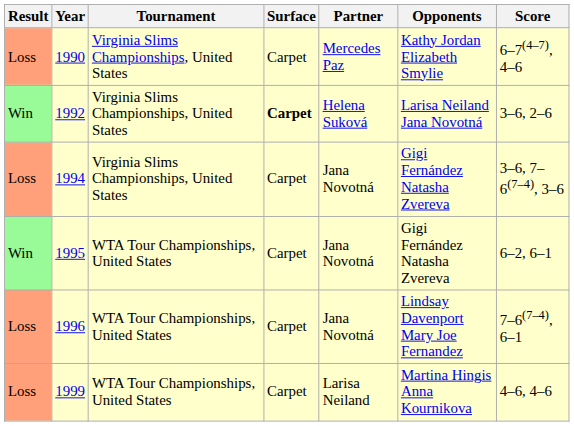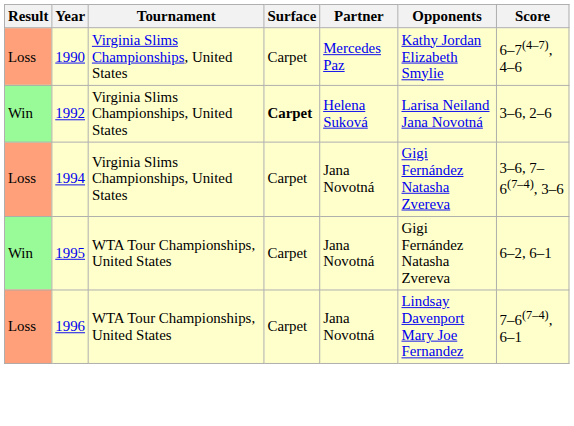- row: Loss | 1999 | WTA Tour Championships, United States | Carpet | Larisa Neiland | Martina Hingis Anna Kournikova | 4–6, 4–6
